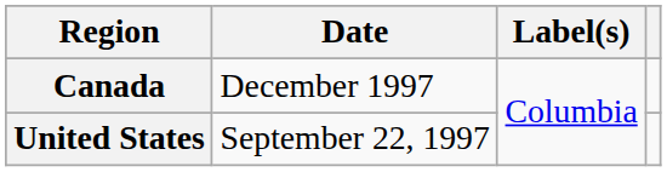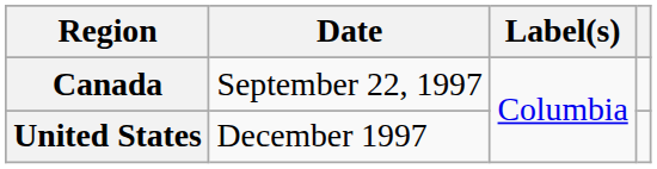Canada | Date: December 1997 -> September 22, 1997
United States | Date: September 22, 1997 -> December 1997
